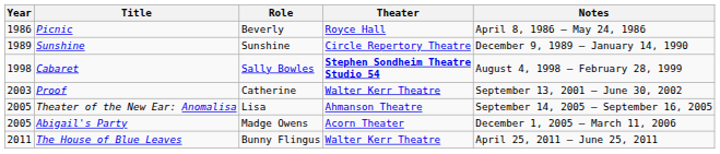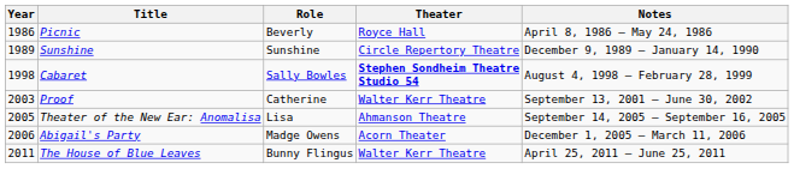Abigail's Party | Year: 2005 -> 2006
